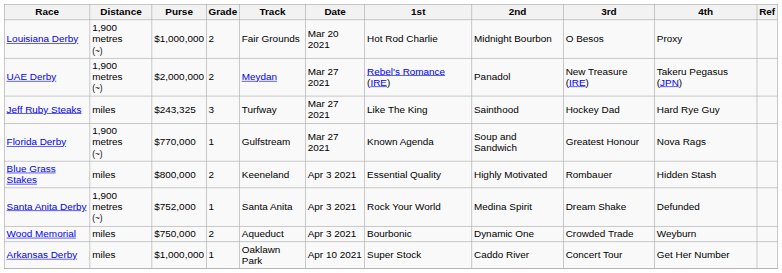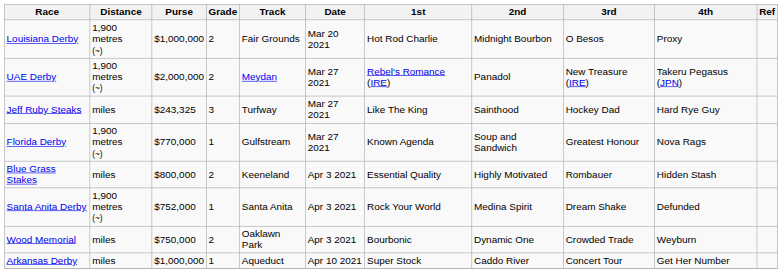Wood Memorial | Track: Aqueduct -> Oaklawn Park
Arkansas Derby | Track: Oaklawn Park -> Aqueduct
